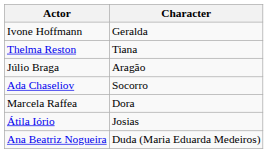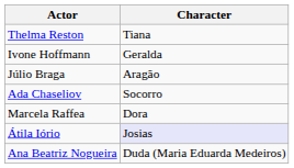rows swapped: Thelma Reston <-> Ivone Hoffmann
Átila Iório | Character: no background -> lavender background
